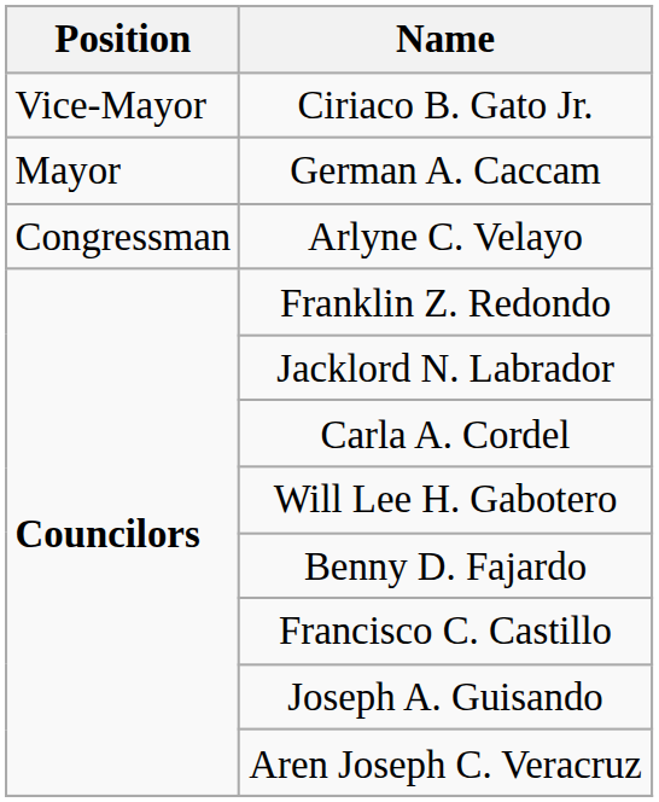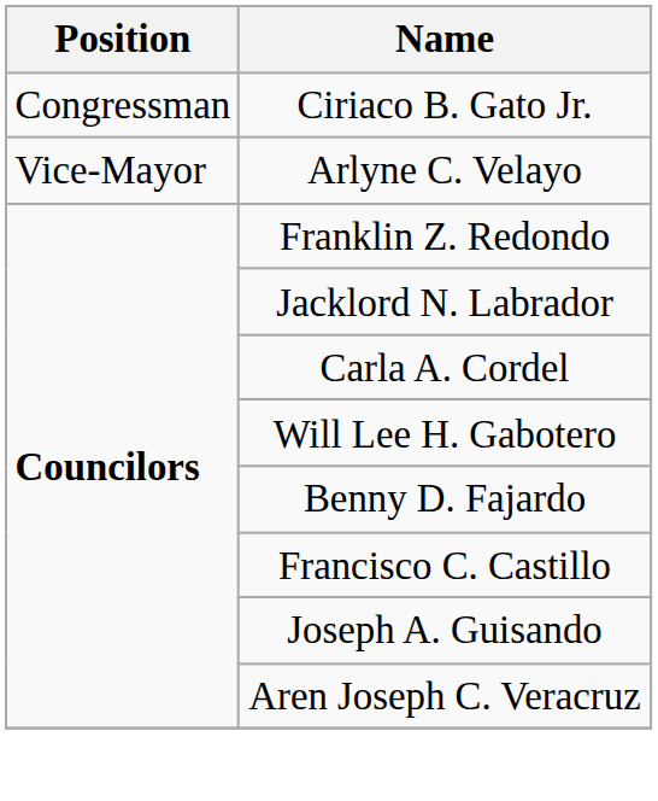Ciriaco B. Gato Jr. | Position: Vice-Mayor -> Congressman
- row: Mayor | German A. Caccam
Arlyne C. Velayo | Position: Congressman -> Vice-Mayor
